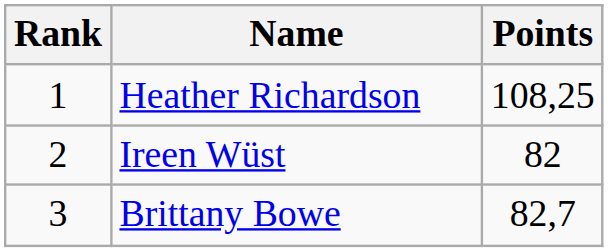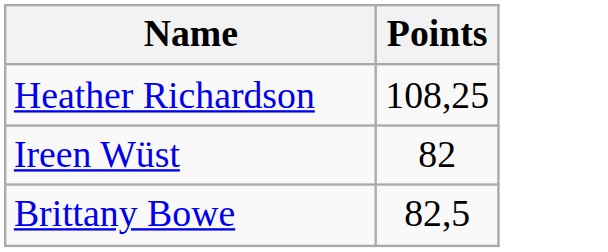- column: Rank | 1 | 2 | 3
Brittany Bowe | Points: 82,7 -> 82,5
